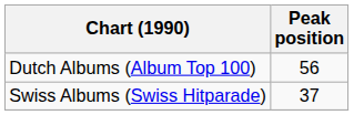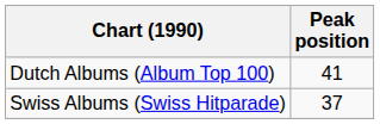Dutch Albums (Album Top 100) | Peak position: 56 -> 41
